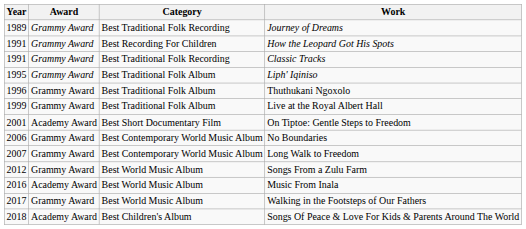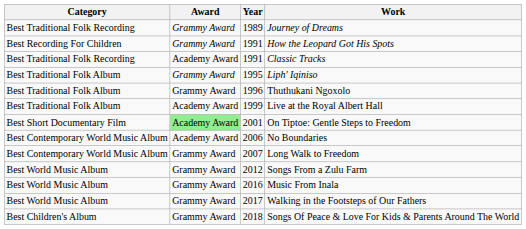columns swapped: Year <-> Category
Classic Tracks | Award: Grammy Award -> Academy Award
Live at the Royal Albert Hall | Award: Grammy Award -> Academy Award
On Tiptoe: Gentle Steps to Freedom | Award: no background -> lightgreen background
No Boundaries | Award: Grammy Award -> Academy Award
Music From Inala | Award: Academy Award -> Grammy Award
Songs Of Peace & Love For Kids & Parents Around The World | Award: Academy Award -> Grammy Award
